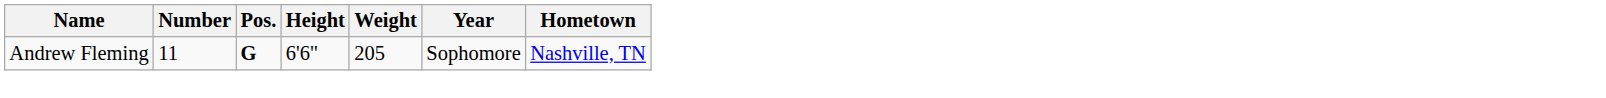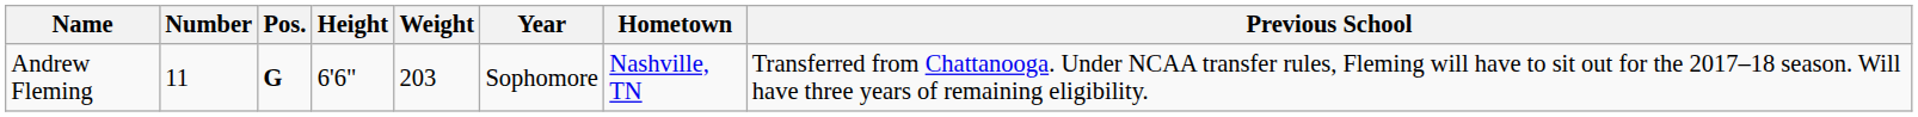+ column: Previous School | Transferred from Chattanooga. Under NCAA transfer rules, Fleming will have to sit out for the 2017–18 season. Will have three years of remaining eligibility.
Andrew Fleming | Weight: 205 -> 203
